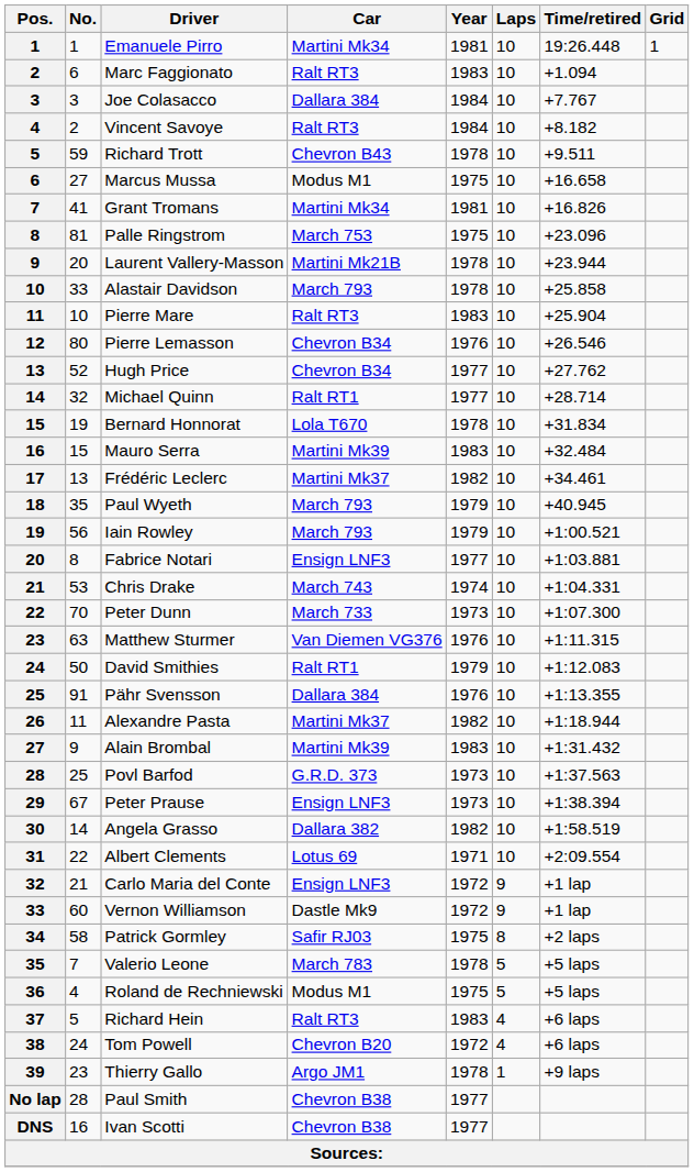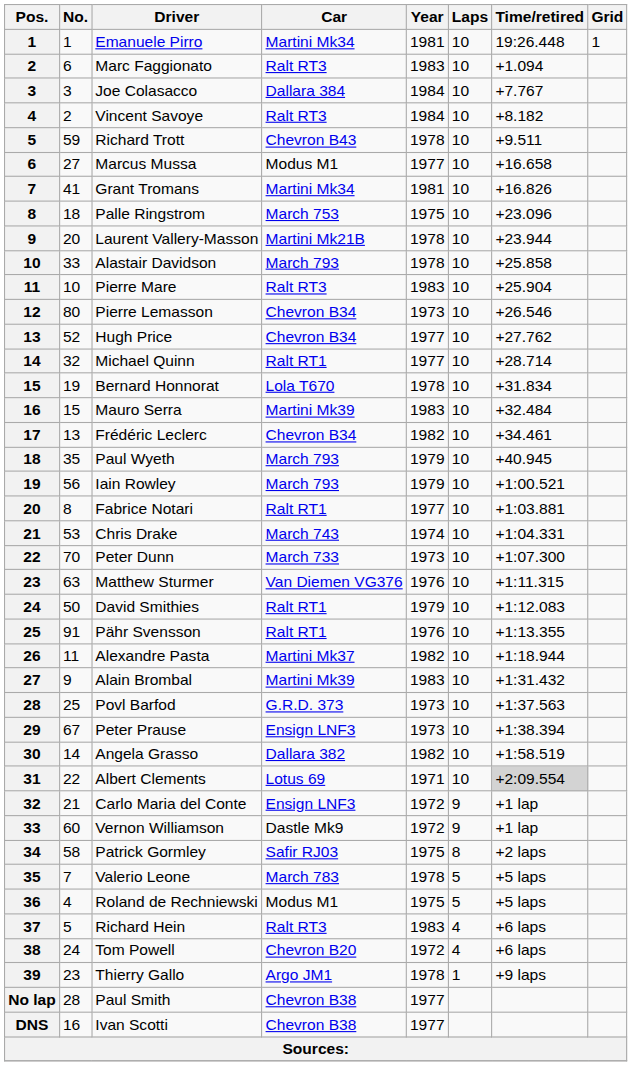Marcus Mussa | Year: 1975 -> 1977
Palle Ringstrom | No.: 81 -> 18
Pierre Lemasson | Year: 1976 -> 1973
Frédéric Leclerc | Car: Martini Mk37 -> Chevron B34
Fabrice Notari | Car: Ensign LNF3 -> Ralt RT1
Pähr Svensson | Car: Dallara 384 -> Ralt RT1
Albert Clements | Time/retired: no background -> lightgrey background
